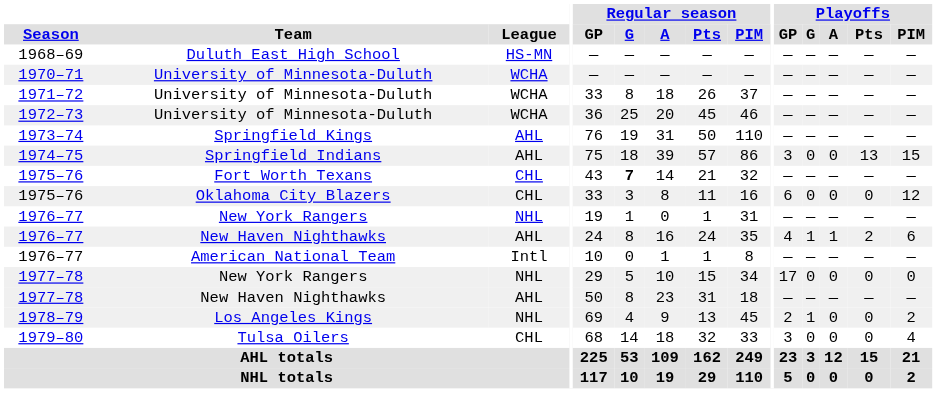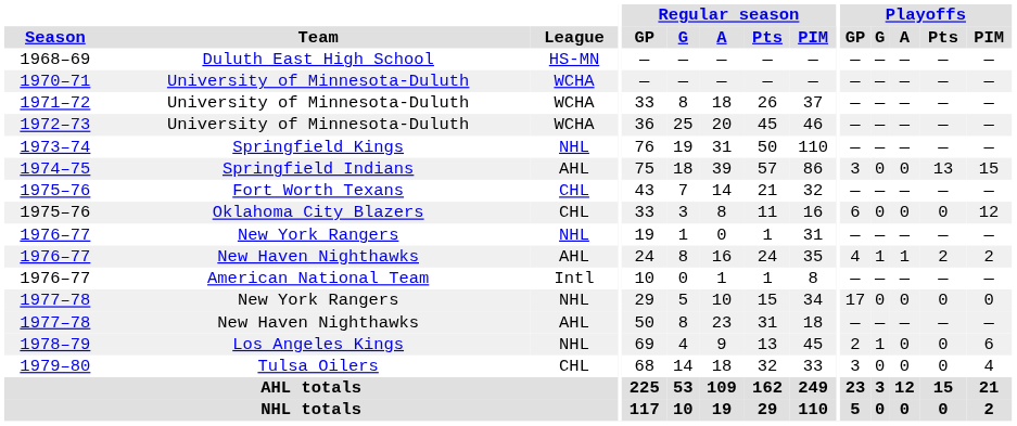1973–74 | League: AHL -> NHL
1975–76 / Fort Worth Texans | Regular season / G: bold -> normal
1976–77 / New Haven Nighthawks | Playoffs / PIM: 6 -> 2
1978–79 | Playoffs / PIM: 2 -> 6
